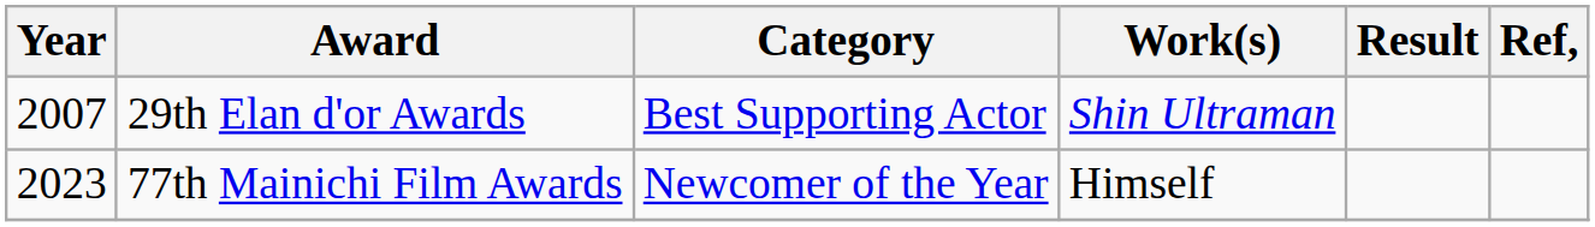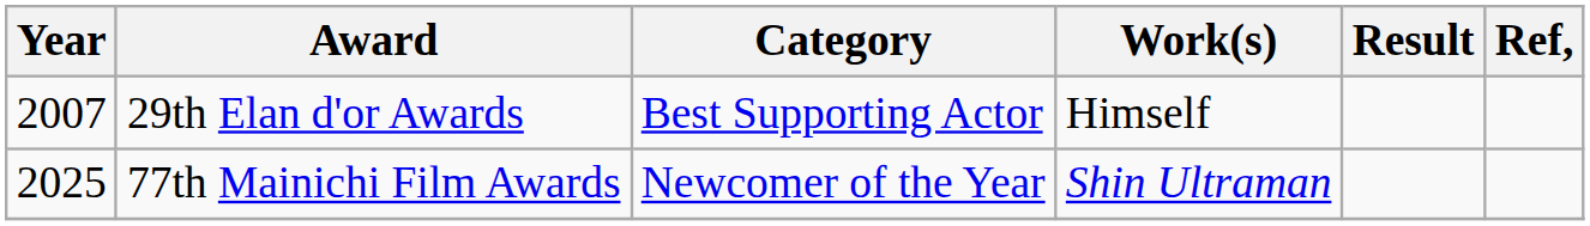29th Elan d'or Awards | Work(s): Shin Ultraman -> Himself
77th Mainichi Film Awards | Year: 2023 -> 2025
77th Mainichi Film Awards | Work(s): Himself -> Shin Ultraman
